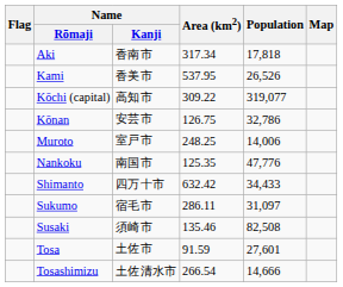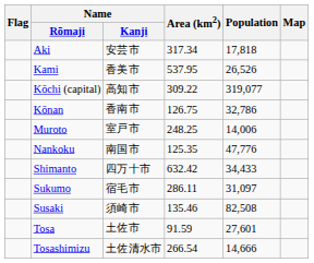Aki | Name / Kanji: 香南市 -> 安芸市
Kōnan | Name / Kanji: 安芸市 -> 香南市
